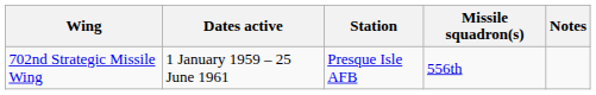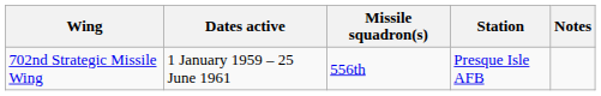columns swapped: Station <-> Missile squadron(s)
